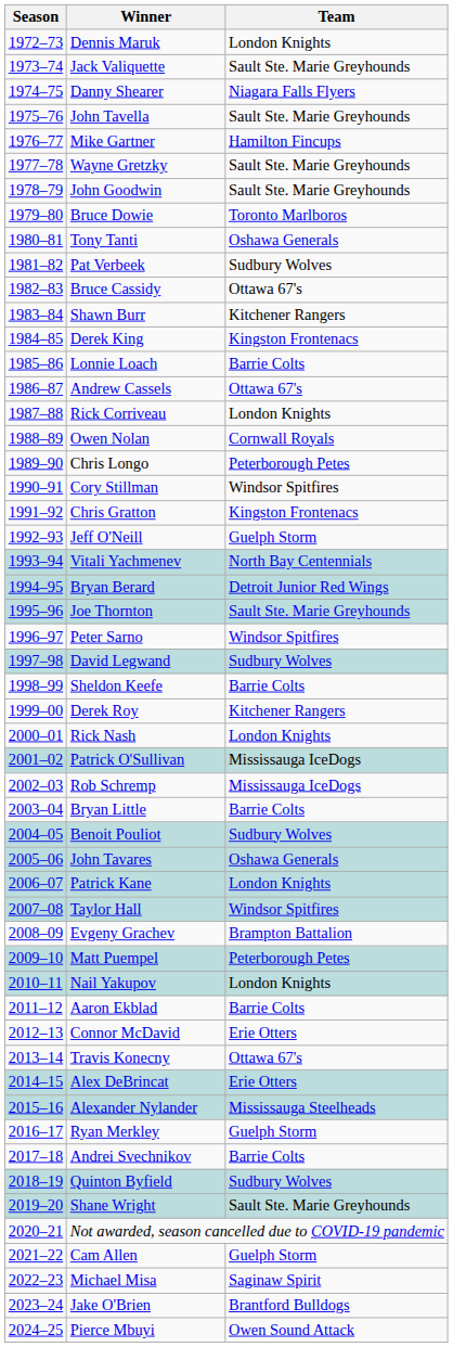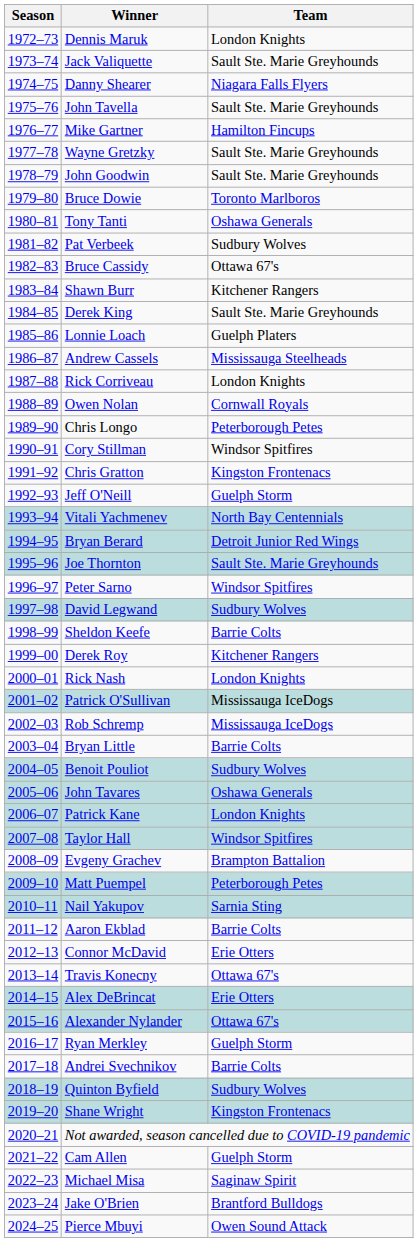Derek King | Team: Kingston Frontenacs -> Sault Ste. Marie Greyhounds
Lonnie Loach | Team: Barrie Colts -> Guelph Platers
Andrew Cassels | Team: Ottawa 67's -> Mississauga Steelheads
Nail Yakupov | Team: London Knights -> Sarnia Sting
Alexander Nylander | Team: Mississauga Steelheads -> Ottawa 67's
Shane Wright | Team: Sault Ste. Marie Greyhounds -> Kingston Frontenacs
